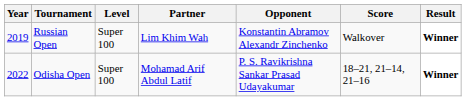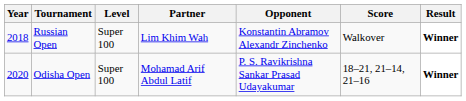Russian Open | Year: 2019 -> 2018
Odisha Open | Year: 2022 -> 2020
